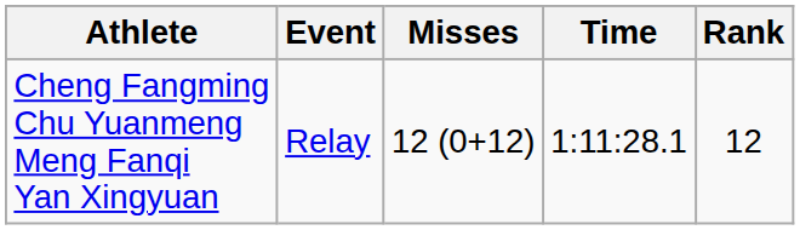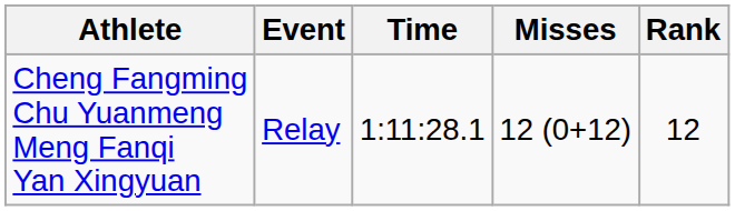columns swapped: Time <-> Misses
